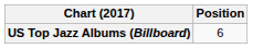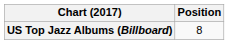US Top Jazz Albums (Billboard) | Position: 6 -> 8
